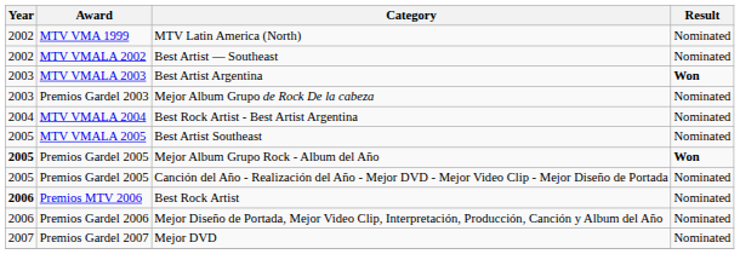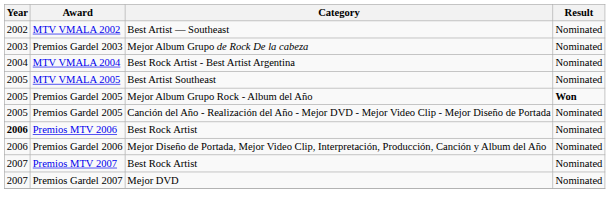- row: 2002 | MTV VMA 1999 | MTV Latin America (North) | Nominated
- row: 2003 | MTV VMALA 2003 | Best Artist Argentina | Won
Premios Gardel 2005 / Mejor Album Grupo Rock - Album del Año | Year: bold -> normal
+ row: 2007 | Premios MTV 2007 | Best Rock Artist | Nominated
